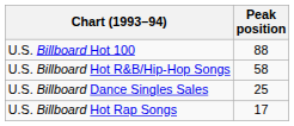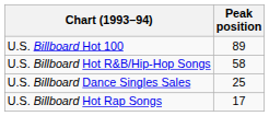U.S. Billboard Hot 100 | Peak position: 88 -> 89
